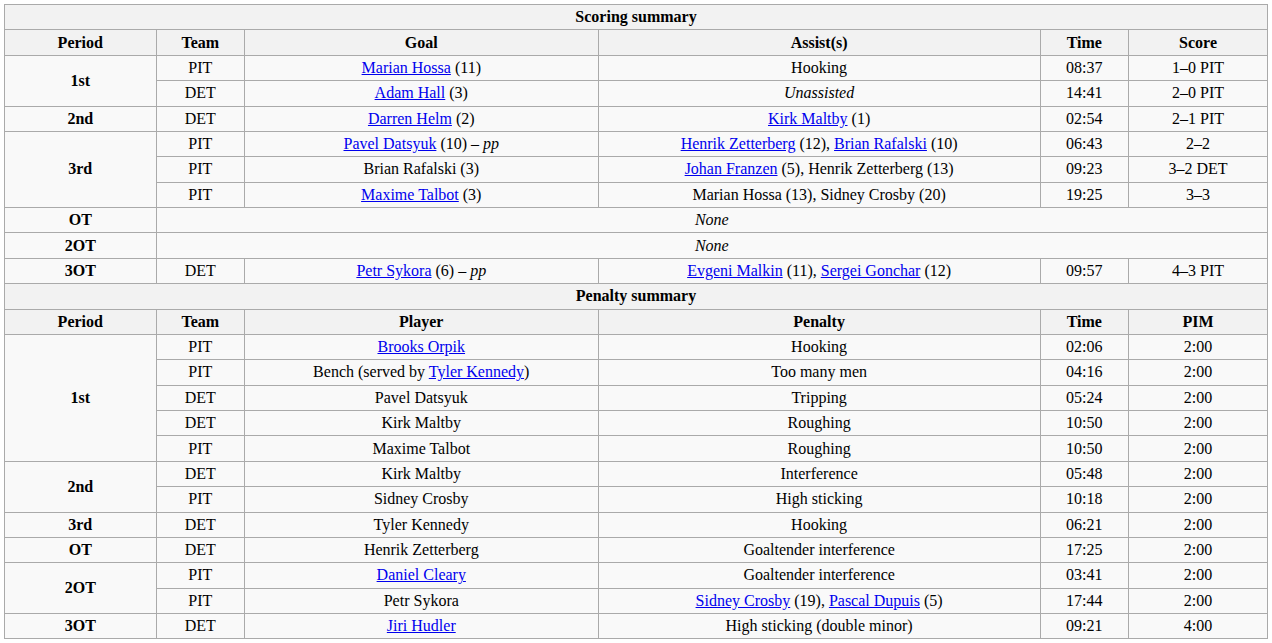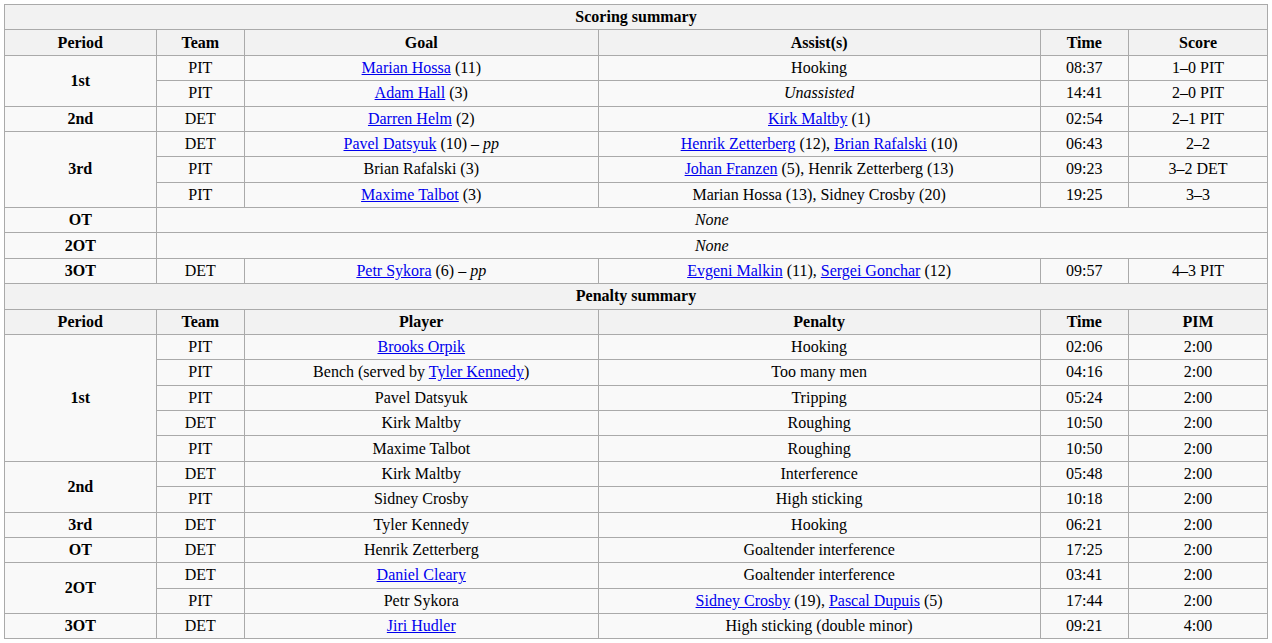Adam Hall (3) | Team: DET -> PIT
Pavel Datsyuk (10) – pp | Team: PIT -> DET
Pavel Datsyuk | Team: DET -> PIT
Daniel Cleary | Team: PIT -> DET
